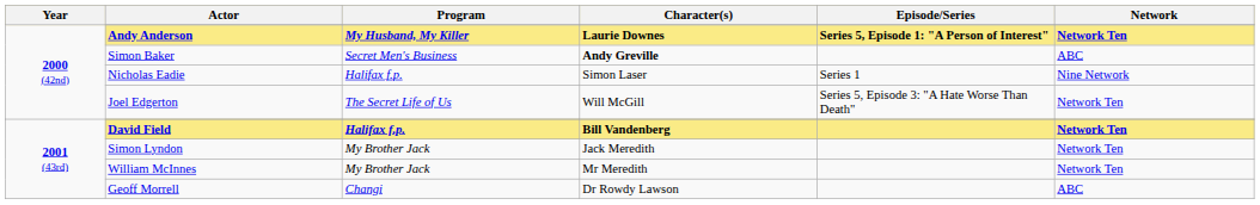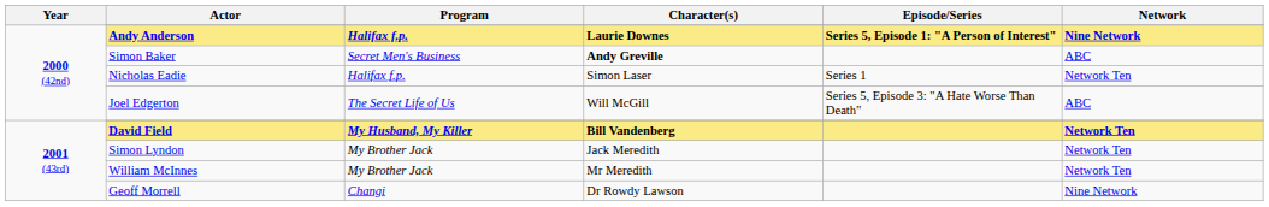Andy Anderson | Program: My Husband, My Killer -> Halifax f.p.
Andy Anderson | Network: Network Ten -> Nine Network
Nicholas Eadie | Network: Nine Network -> Network Ten
Joel Edgerton | Network: Network Ten -> ABC
David Field | Program: Halifax f.p. -> My Husband, My Killer
Geoff Morrell | Network: ABC -> Nine Network
